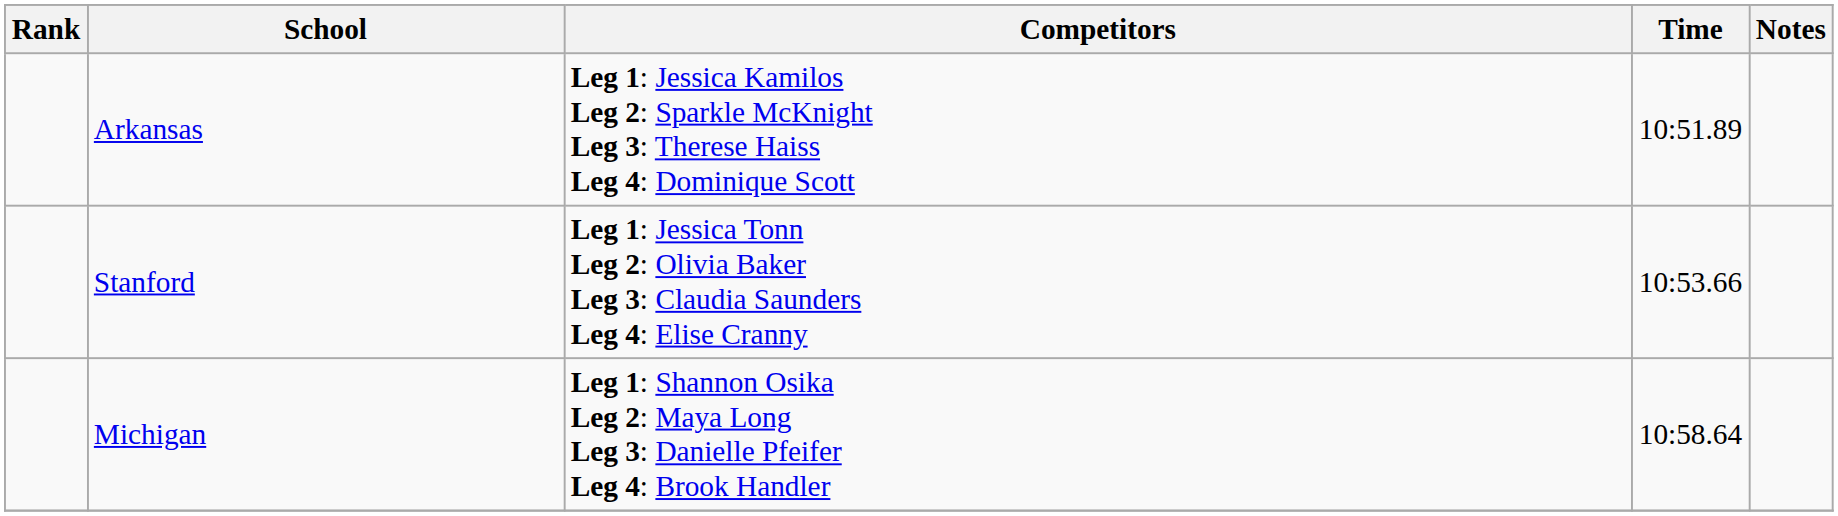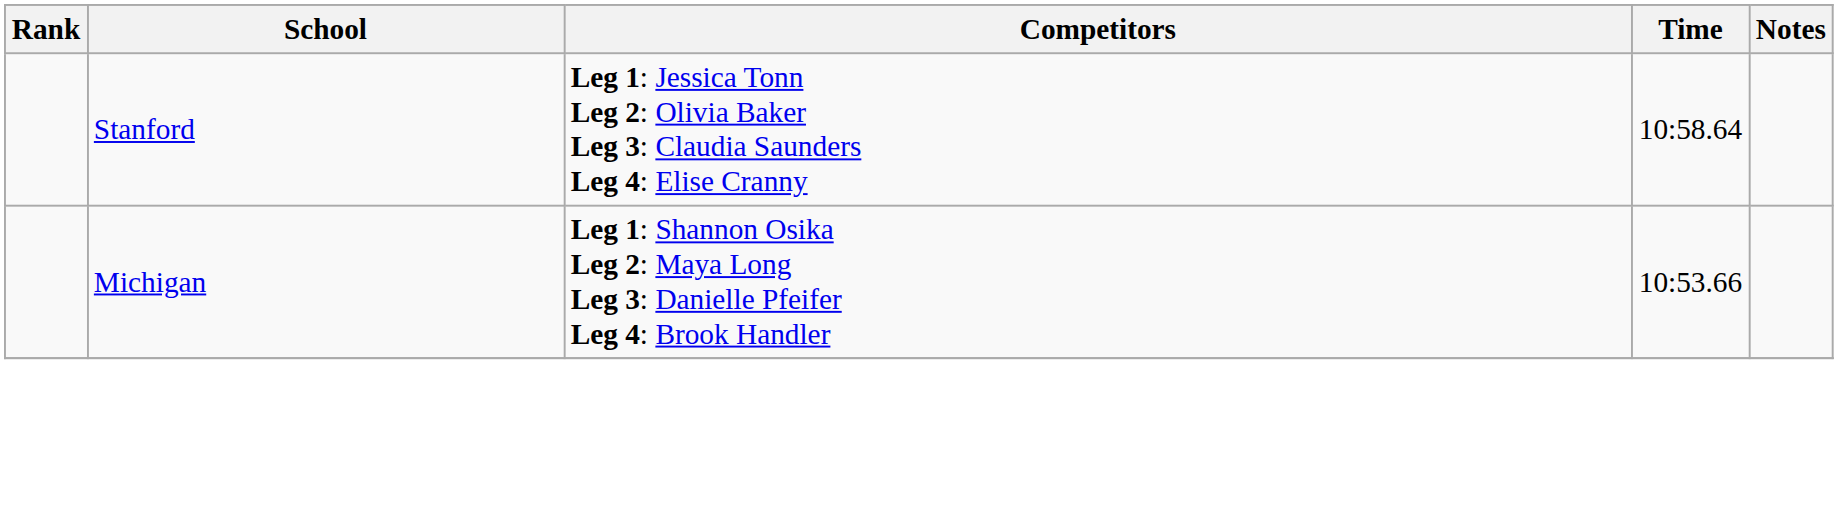- row: Arkansas | Leg 1: Jessica Kamilos Leg 2: Sparkle McKnight Leg 3: Therese Haiss Leg 4: Dominique Scott | 10:51.89
Stanford | Time: 10:53.66 -> 10:58.64
Michigan | Time: 10:58.64 -> 10:53.66
